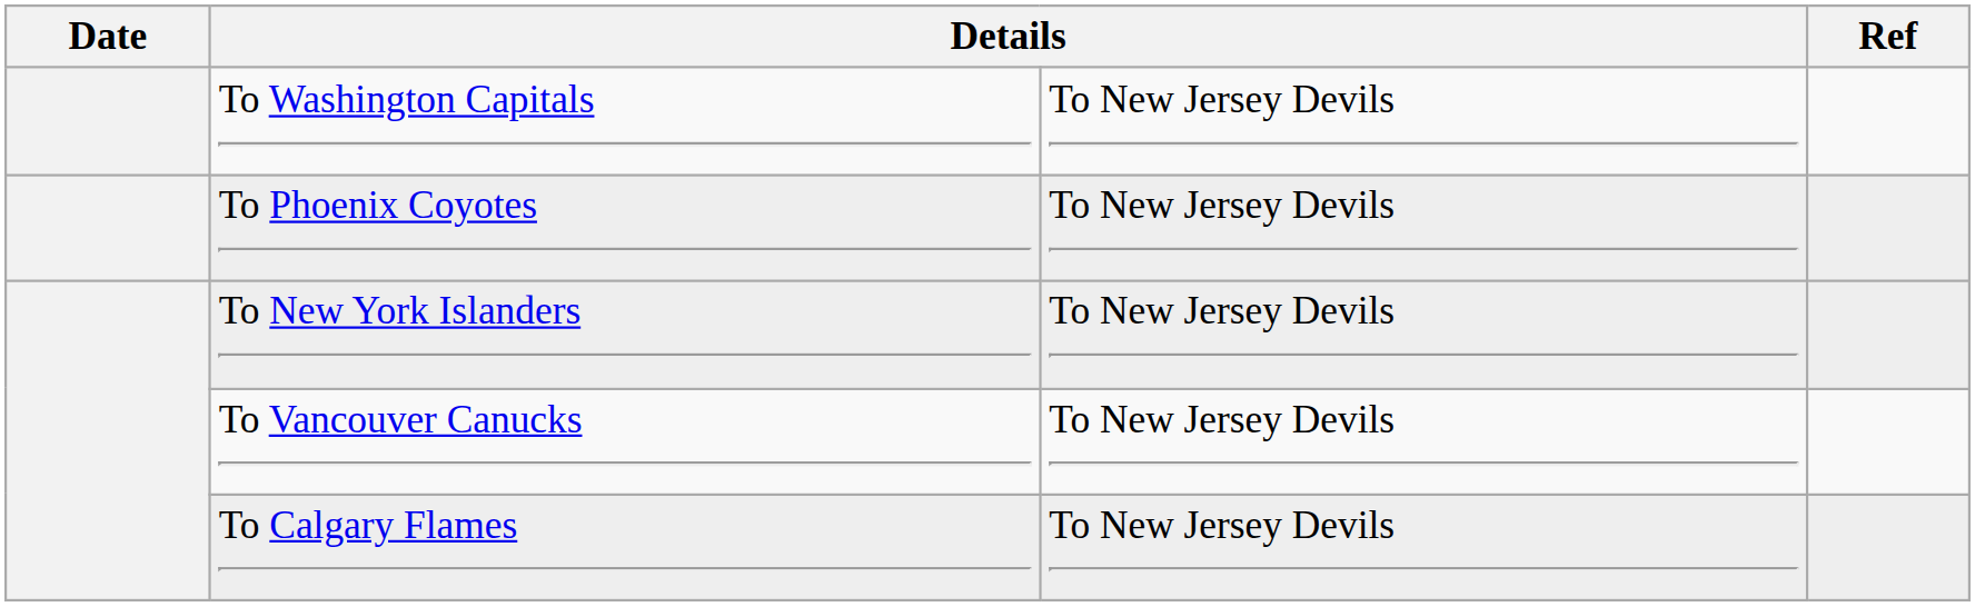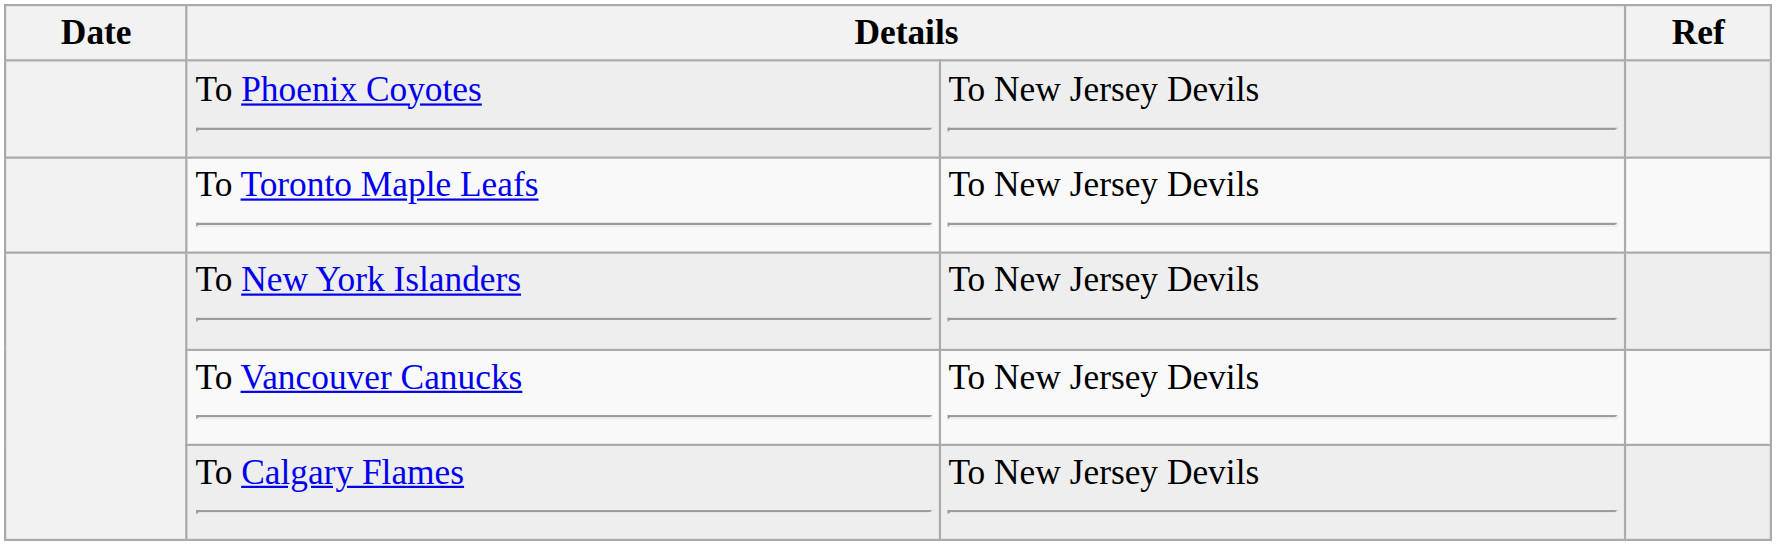- row: To Washington Capitals | To New Jersey Devils
+ row: To Toronto Maple Leafs | To New Jersey Devils
